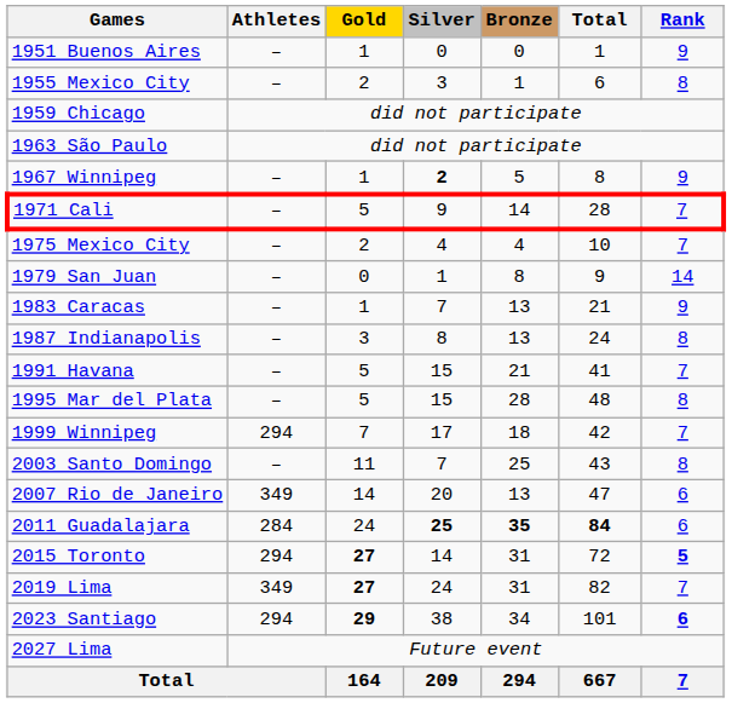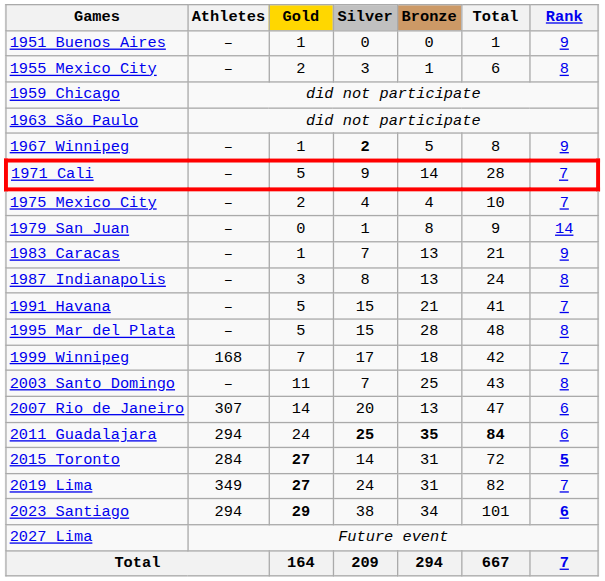1999 Winnipeg | Athletes: 294 -> 168
2007 Rio de Janeiro | Athletes: 349 -> 307
2011 Guadalajara | Athletes: 284 -> 294
2015 Toronto | Athletes: 294 -> 284
